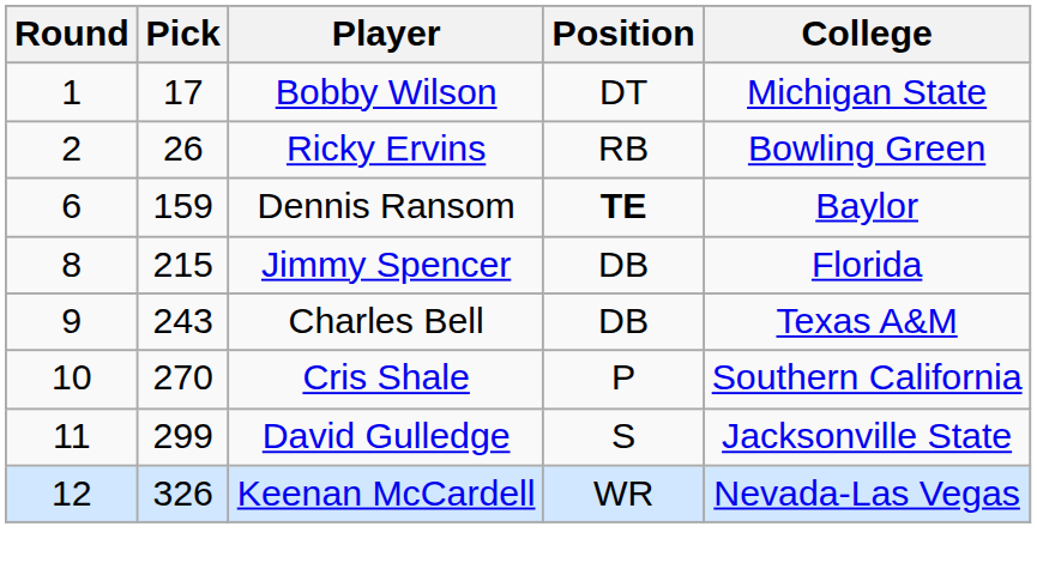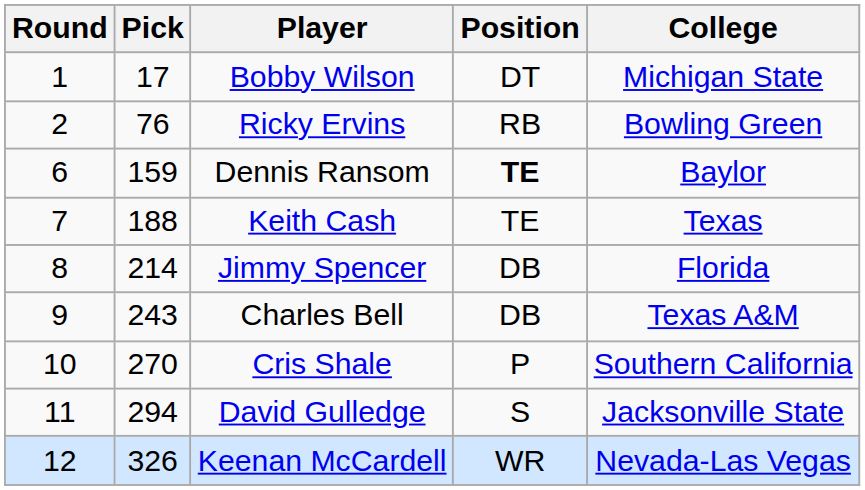Ricky Ervins | Pick: 26 -> 76
+ row: 7 | 188 | Keith Cash | TE | Texas
Jimmy Spencer | Pick: 215 -> 214
David Gulledge | Pick: 299 -> 294
